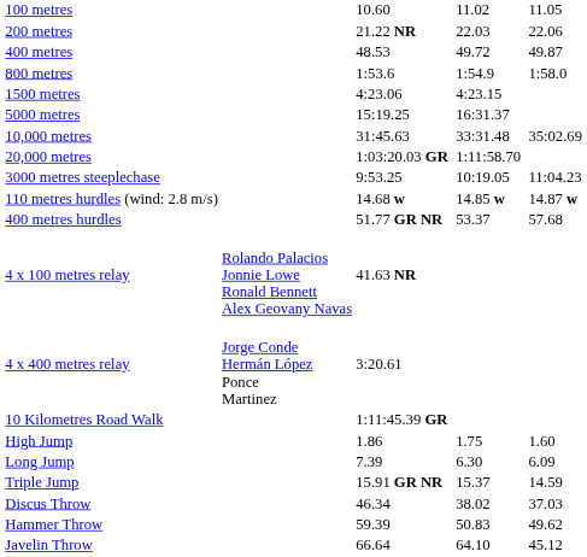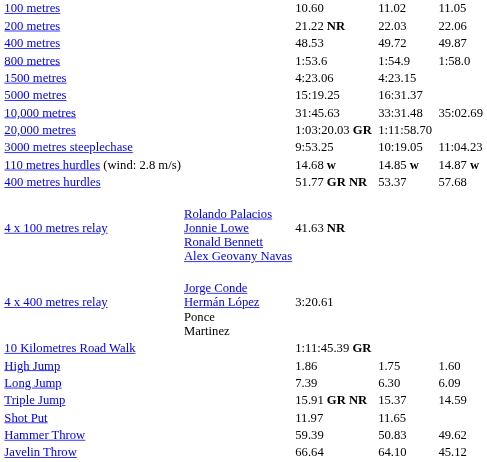+ row: Shot Put | 11.97 | 11.65
- row: Discus Throw | 46.34 | 38.02 | 37.03
